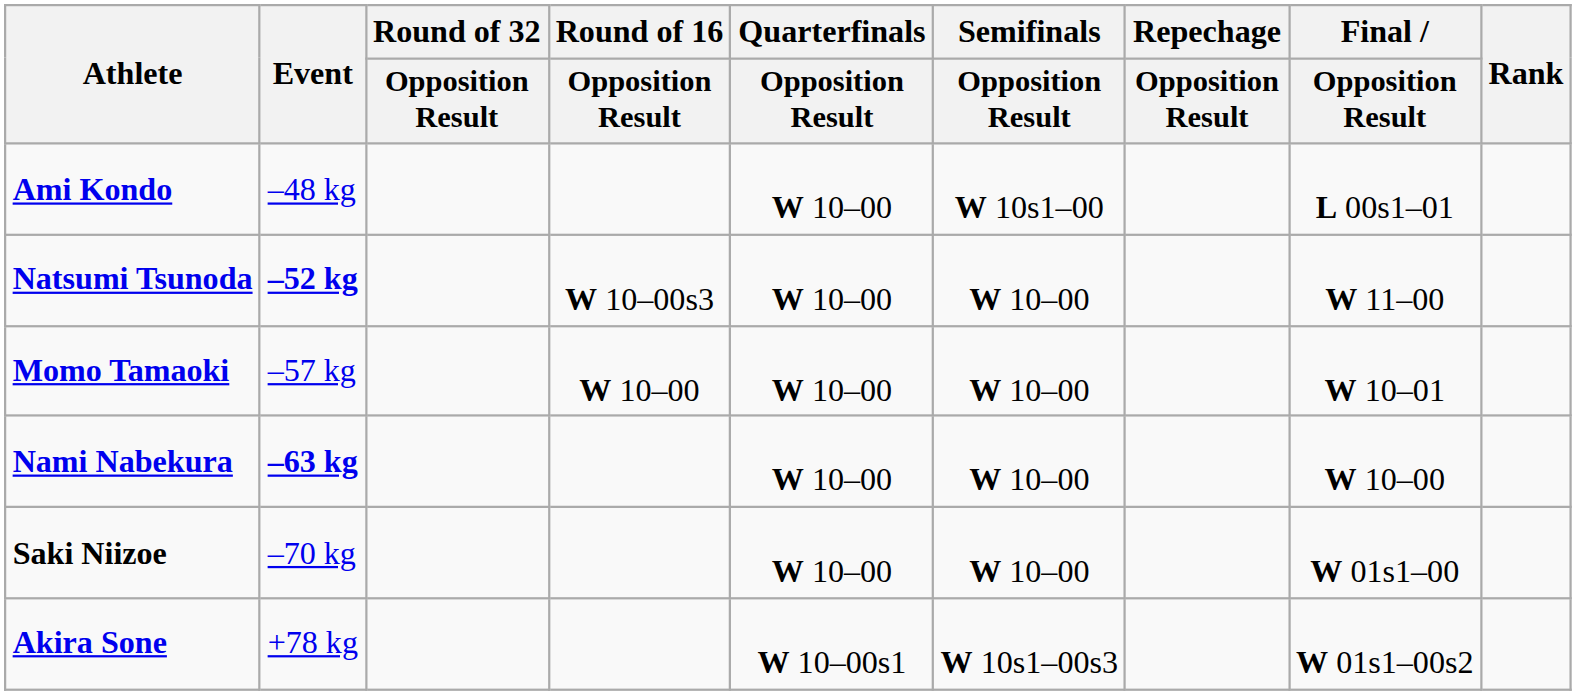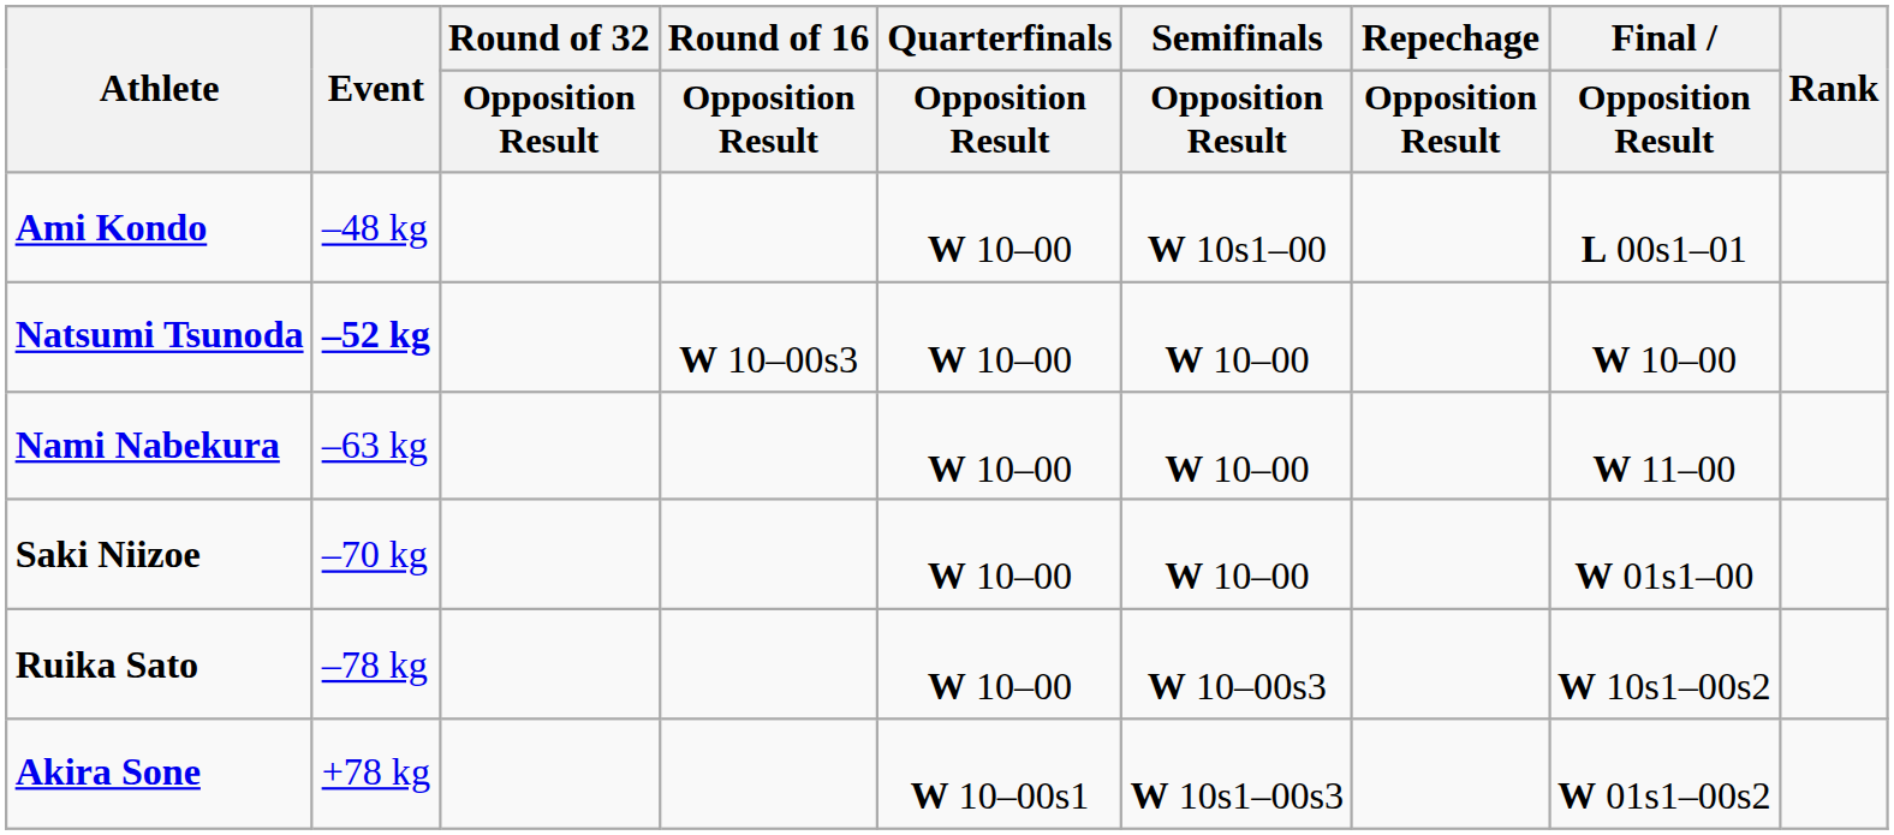Natsumi Tsunoda | Final / Opposition Result: W 11–00 -> W 10–00
- row: Momo Tamaoki | –57 kg | W 10–00 | W 10–00 | W 10–00 | W 10–01
Nami Nabekura | Event: bold -> normal
Nami Nabekura | Final / Opposition Result: W 10–00 -> W 11–00
+ row: Ruika Sato | –78 kg | W 10–00 | W 10–00s3 | W 10s1–00s2
